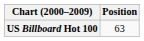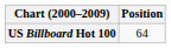US Billboard Hot 100 | Position: 63 -> 64
